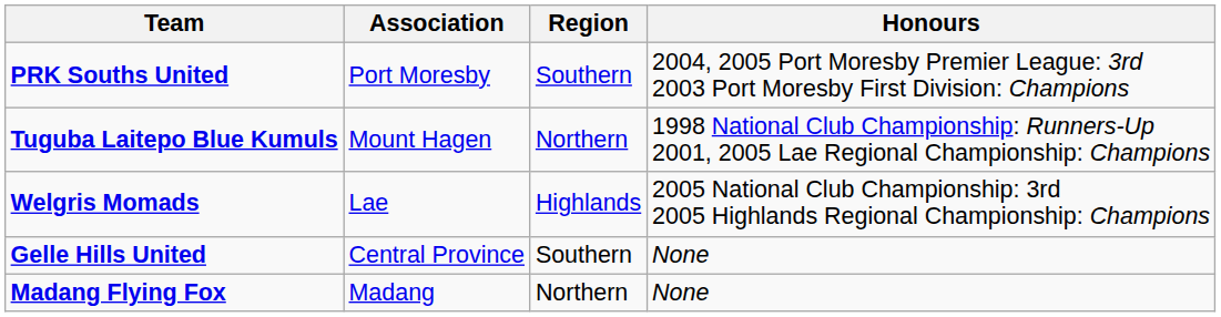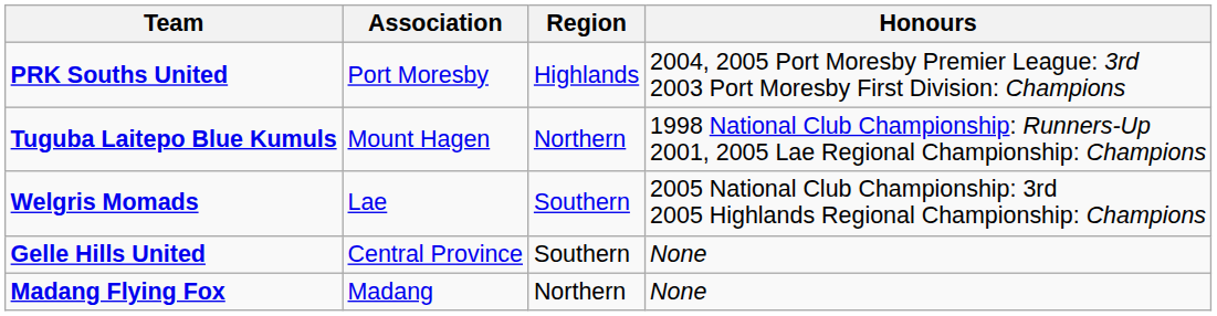PRK Souths United | Region: Southern -> Highlands
Welgris Momads | Region: Highlands -> Southern
